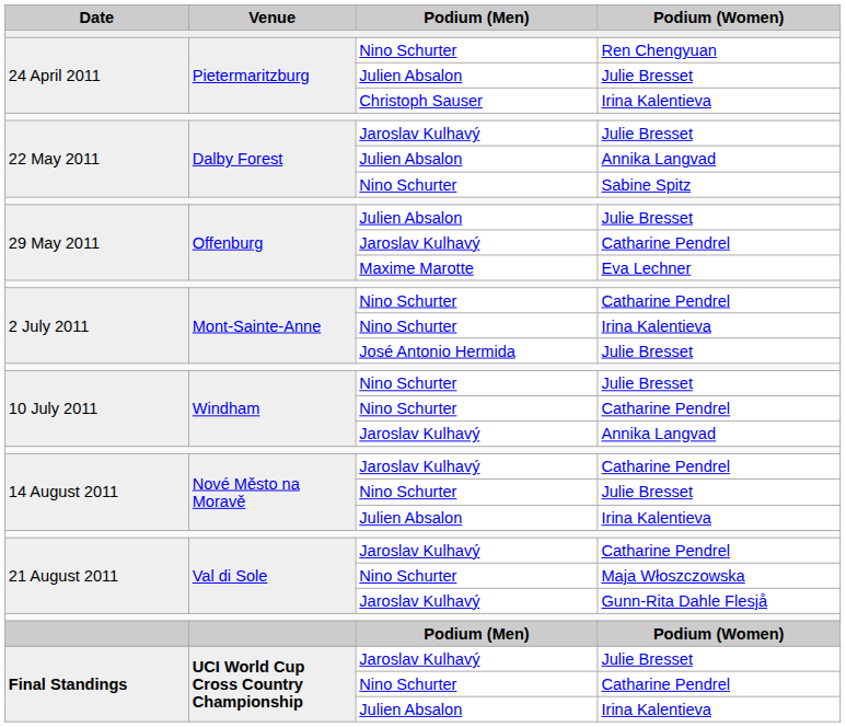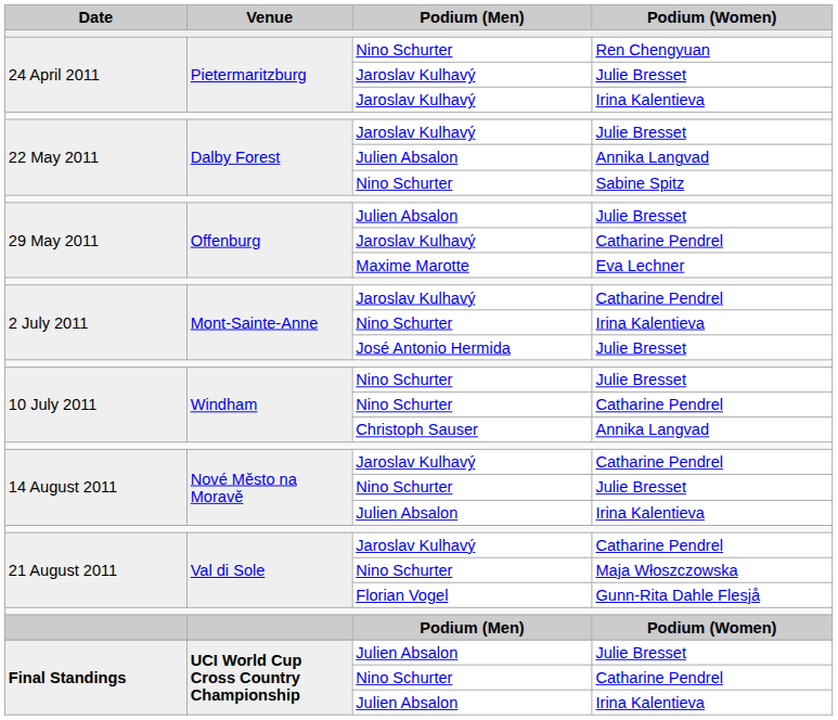24 April 2011 / Julie Bresset | Podium (Men): Julien Absalon -> Jaroslav Kulhavý
24 April 2011 / Irina Kalentieva | Podium (Men): Christoph Sauser -> Jaroslav Kulhavý
2 July 2011 / Catharine Pendrel | Podium (Men): Nino Schurter -> Jaroslav Kulhavý
10 July 2011 / Annika Langvad | Podium (Men): Jaroslav Kulhavý -> Christoph Sauser
Gunn-Rita Dahle Flesjå | Podium (Men): Jaroslav Kulhavý -> Florian Vogel
Final Standings / Julie Bresset | Podium (Men): Jaroslav Kulhavý -> Julien Absalon
